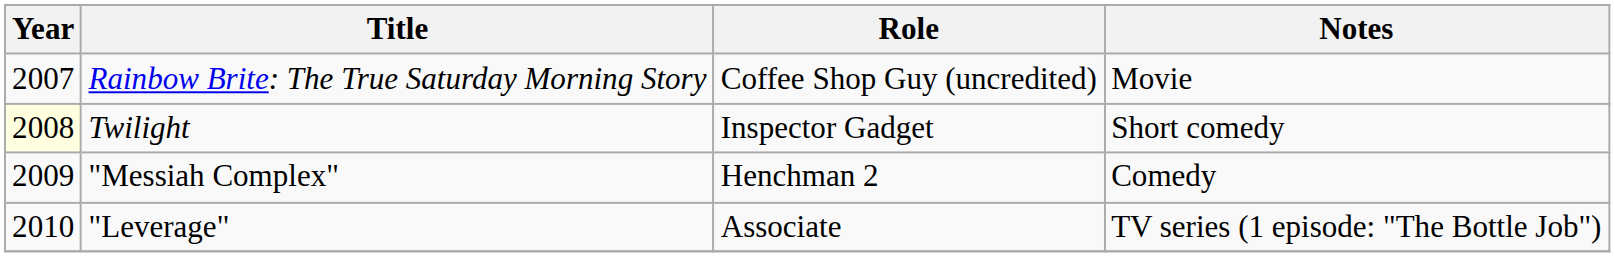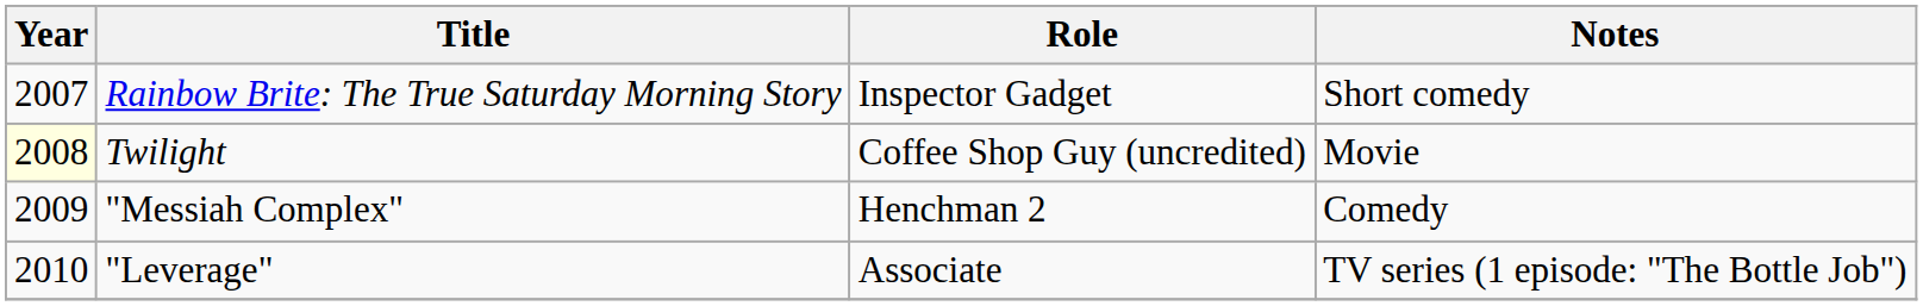Rainbow Brite: The True Saturday Morning Story | Role: Coffee Shop Guy (uncredited) -> Inspector Gadget
Rainbow Brite: The True Saturday Morning Story | Notes: Movie -> Short comedy
Twilight | Role: Inspector Gadget -> Coffee Shop Guy (uncredited)
Twilight | Notes: Short comedy -> Movie
